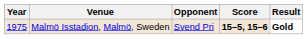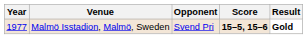Malmö Isstadion, Malmö, Sweden | Year: 1975 -> 1977
